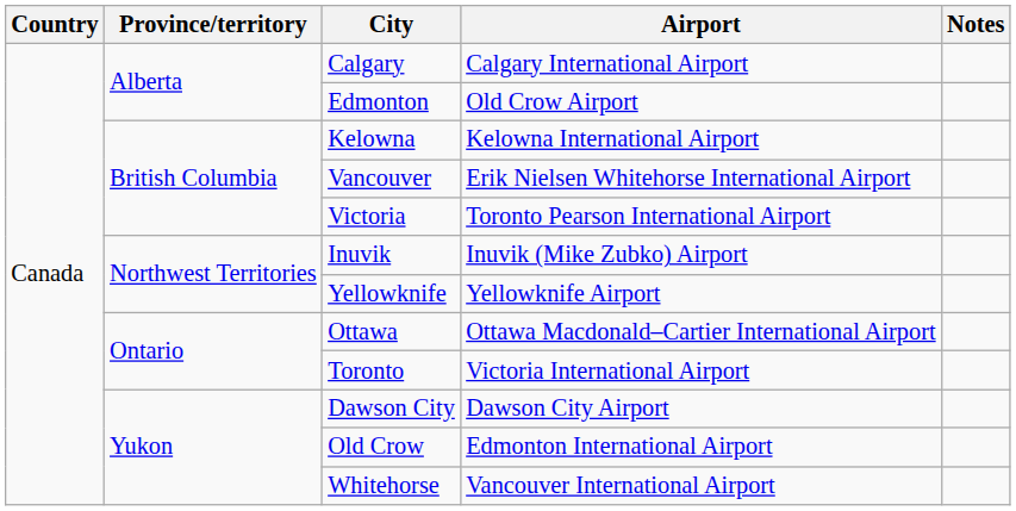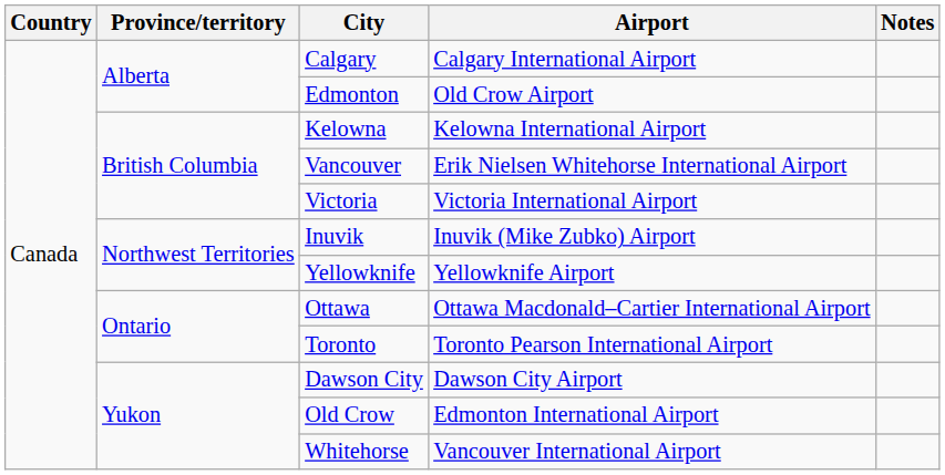Victoria | Airport: Toronto Pearson International Airport -> Victoria International Airport
Toronto | Airport: Victoria International Airport -> Toronto Pearson International Airport
